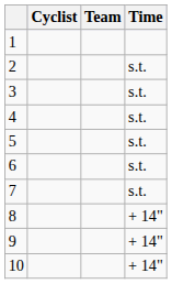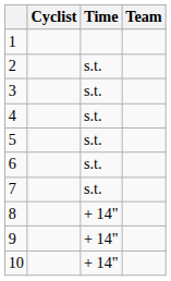columns swapped: Team <-> Time
